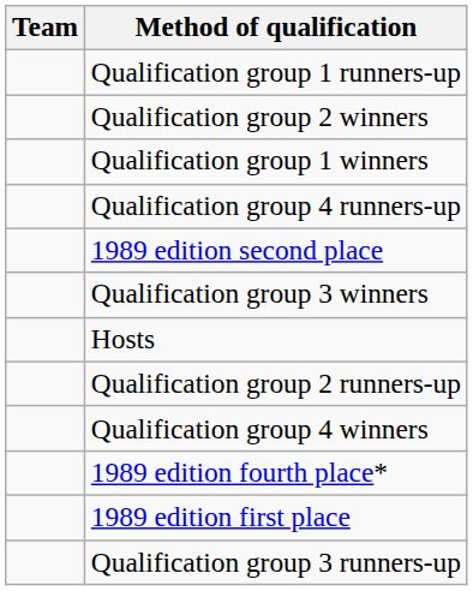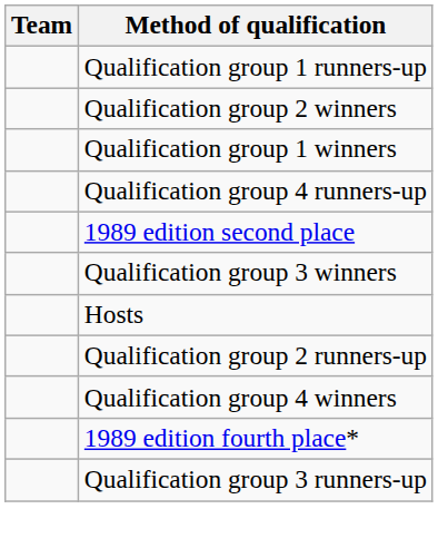- row: 1989 edition first place
